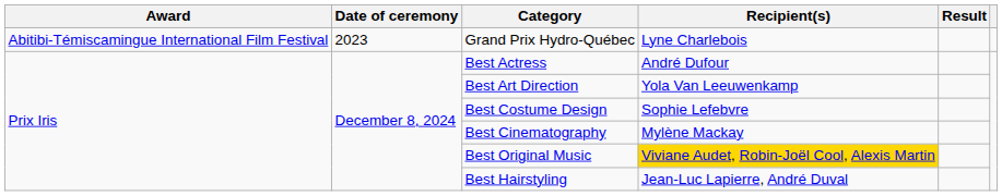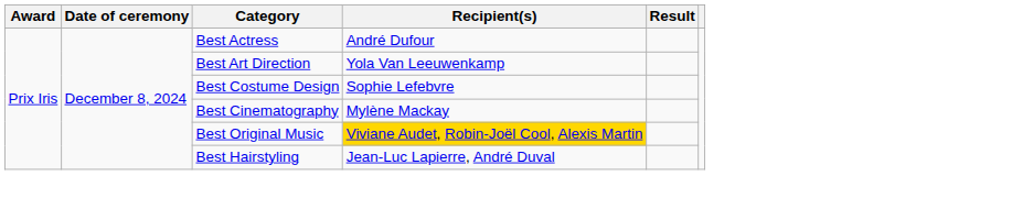- row: Abitibi-Témiscamingue International Film Festival | 2023 | Grand Prix Hydro-Québec | Lyne Charlebois
